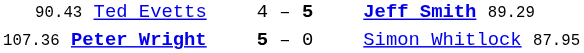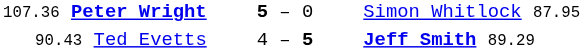rows swapped: 107.36 Peter Wright <-> 90.43 Ted Evetts
